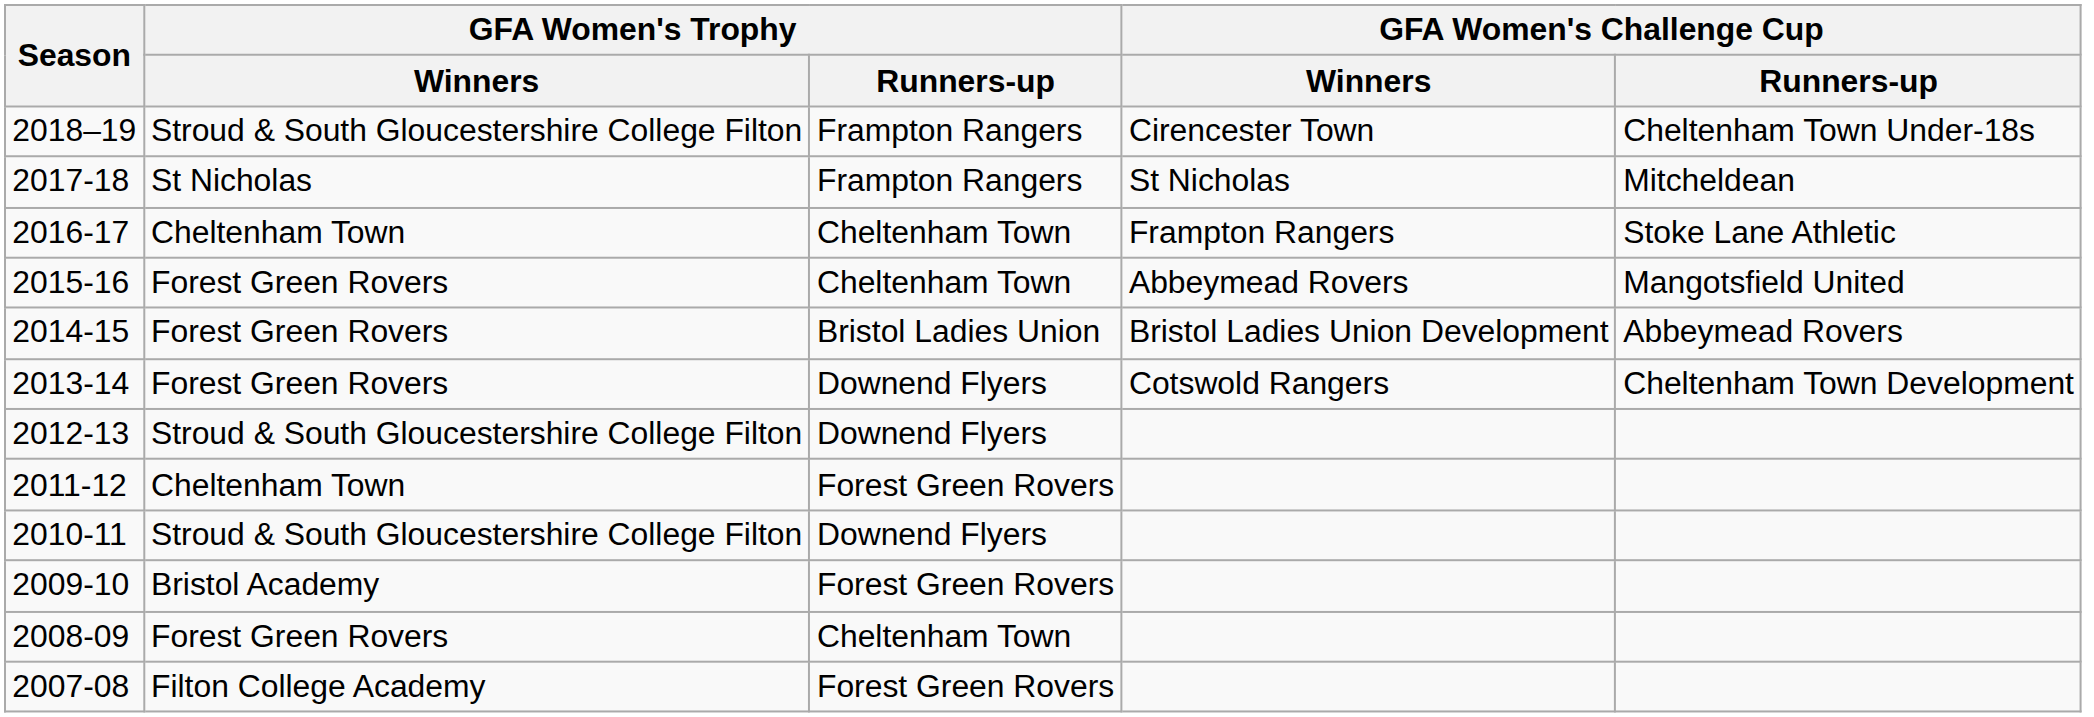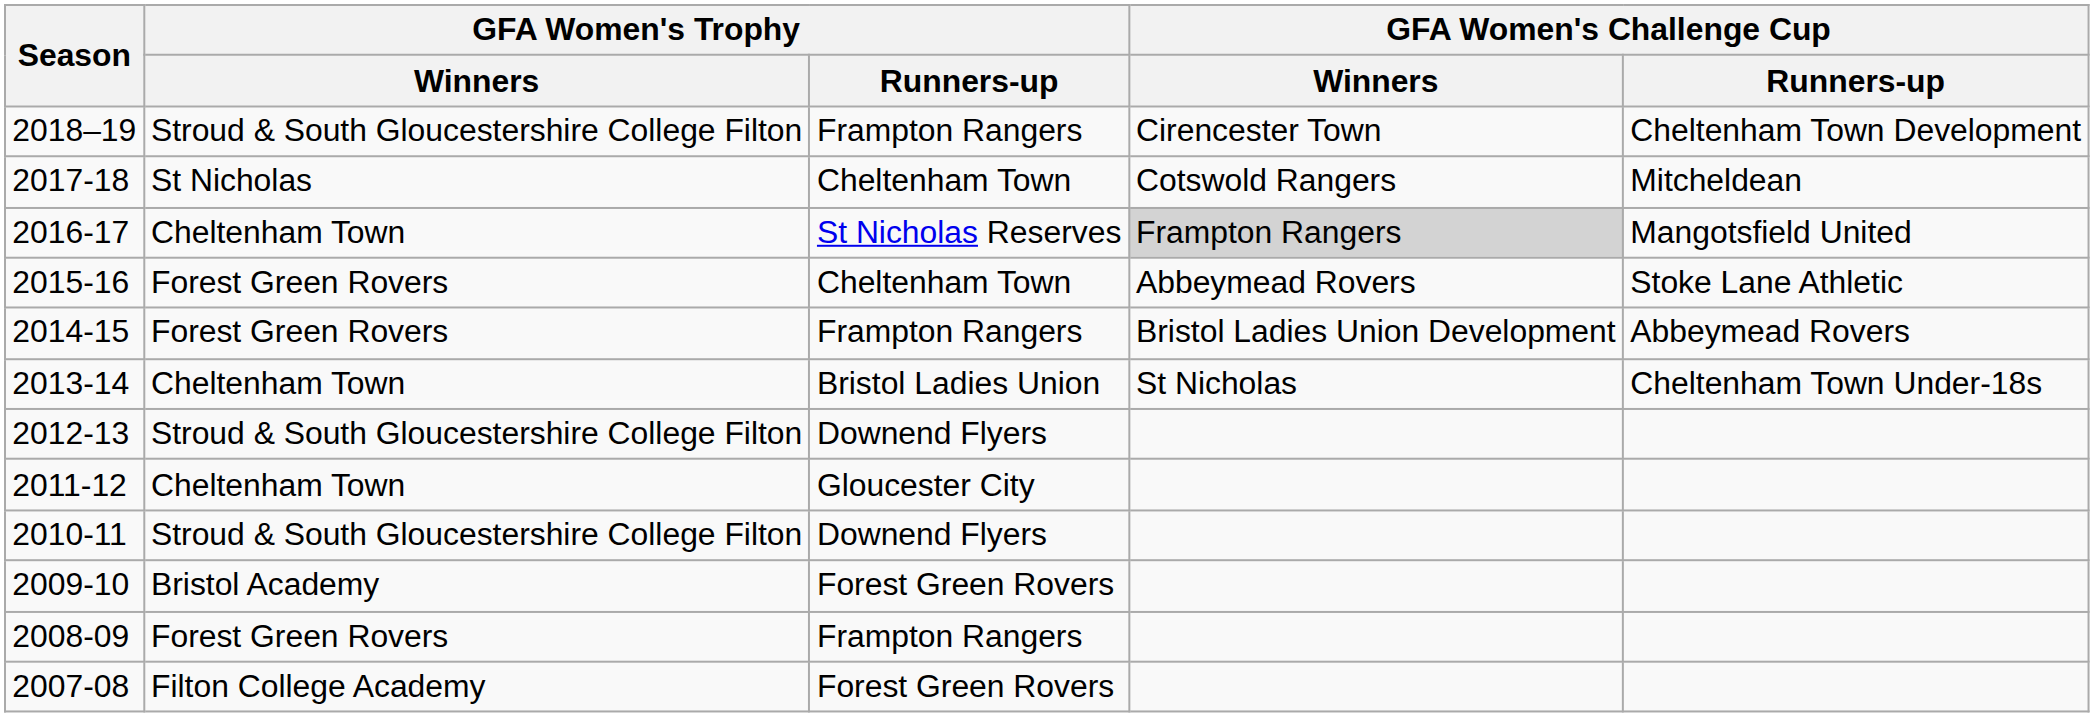2018–19 | GFA Women's Challenge Cup / Runners-up: Cheltenham Town Under-18s -> Cheltenham Town Development
2017-18 | GFA Women's Trophy / Runners-up: Frampton Rangers -> Cheltenham Town
2017-18 | GFA Women's Challenge Cup / Winners: St Nicholas -> Cotswold Rangers
2016-17 | GFA Women's Trophy / Runners-up: Cheltenham Town -> St Nicholas Reserves
2016-17 | GFA Women's Challenge Cup / Winners: no background -> lightgrey background
2016-17 | GFA Women's Challenge Cup / Runners-up: Stoke Lane Athletic -> Mangotsfield United
2015-16 | GFA Women's Challenge Cup / Runners-up: Mangotsfield United -> Stoke Lane Athletic
2014-15 | GFA Women's Trophy / Runners-up: Bristol Ladies Union -> Frampton Rangers
2013-14 | GFA Women's Trophy / Winners: Forest Green Rovers -> Cheltenham Town
2013-14 | GFA Women's Trophy / Runners-up: Downend Flyers -> Bristol Ladies Union
2013-14 | GFA Women's Challenge Cup / Winners: Cotswold Rangers -> St Nicholas
2013-14 | GFA Women's Challenge Cup / Runners-up: Cheltenham Town Development -> Cheltenham Town Under-18s
2011-12 | GFA Women's Trophy / Runners-up: Forest Green Rovers -> Gloucester City
2008-09 | GFA Women's Trophy / Runners-up: Cheltenham Town -> Frampton Rangers
